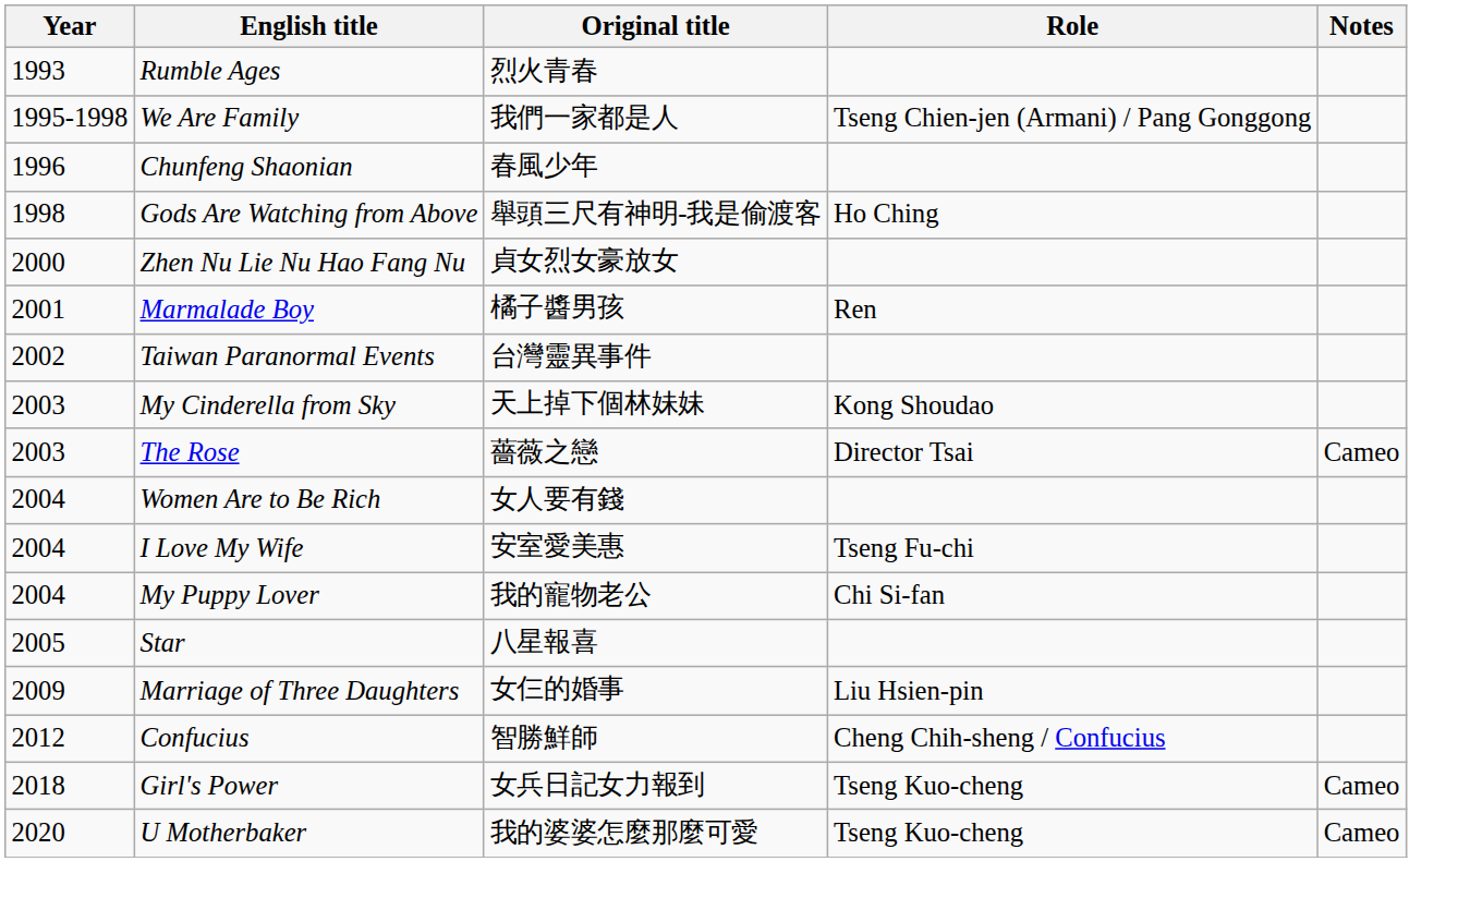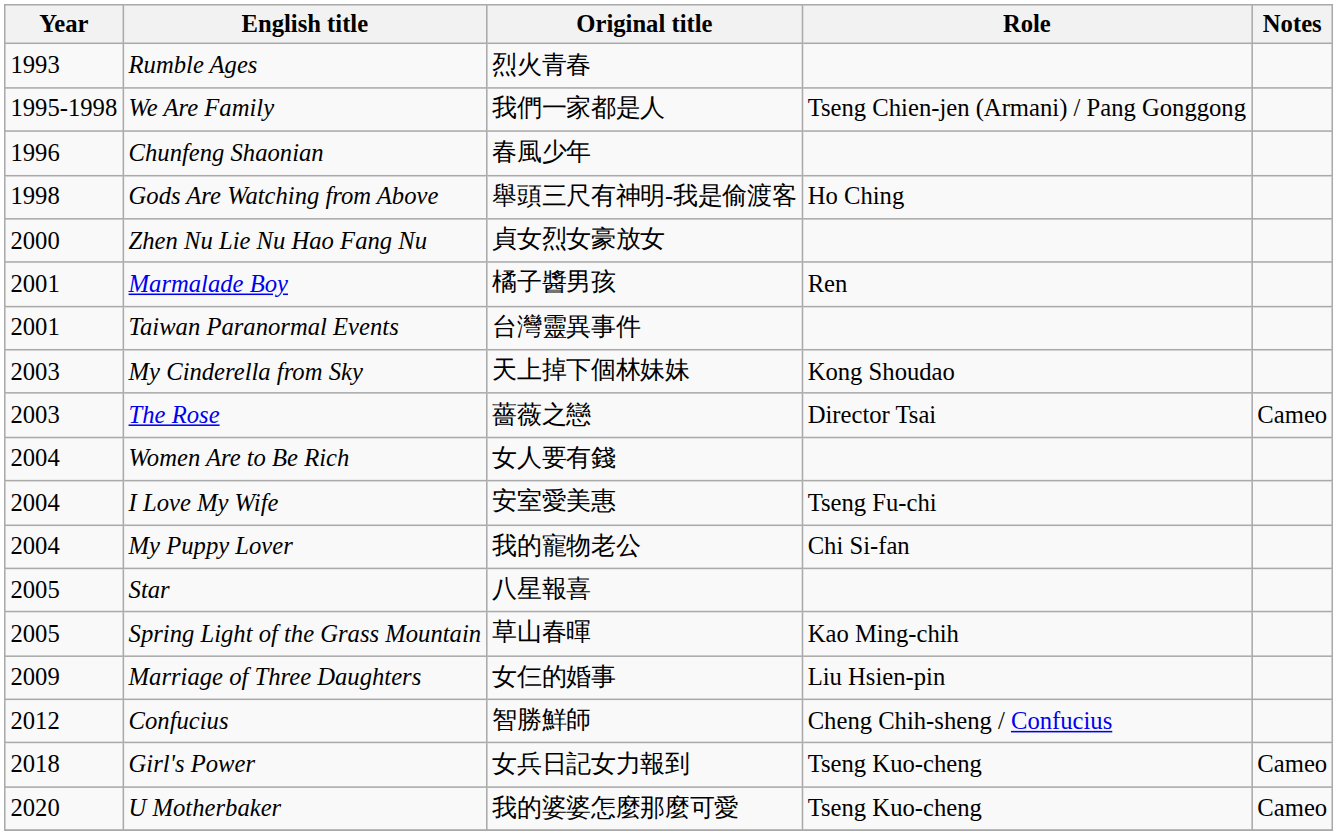Taiwan Paranormal Events | Year: 2002 -> 2001
+ row: 2005 | Spring Light of the Grass Mountain | 草山春暉 | Kao Ming-chih
